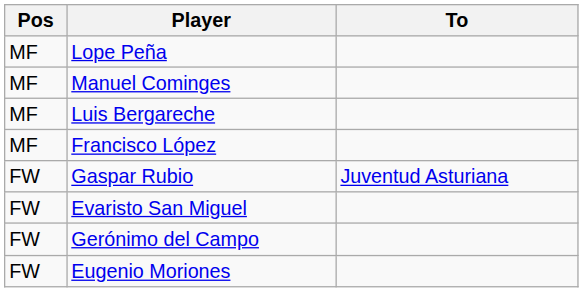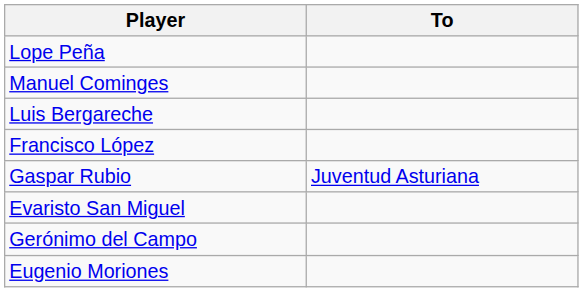- column: Pos | MF | MF | MF | MF | FW | FW | FW | FW
